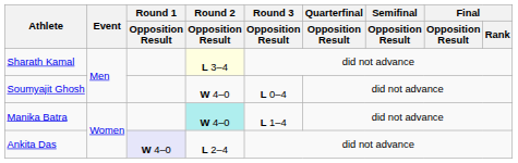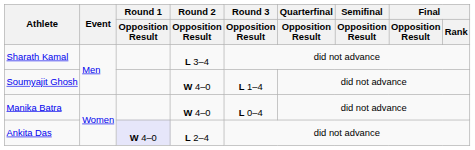Sharath Kamal | Round 2 / Opposition Result: lightyellow background -> no background
Soumyajit Ghosh | Round 3 / Opposition Result: L 0–4 -> L 1–4
Manika Batra | Round 2 / Opposition Result: paleturquoise background -> no background
Manika Batra | Round 3 / Opposition Result: L 1–4 -> L 0–4
